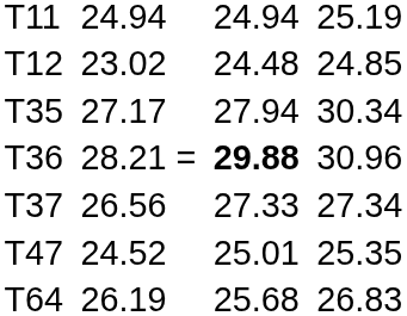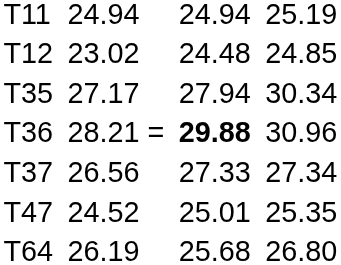T64 | column 7: 26.83 -> 26.80
